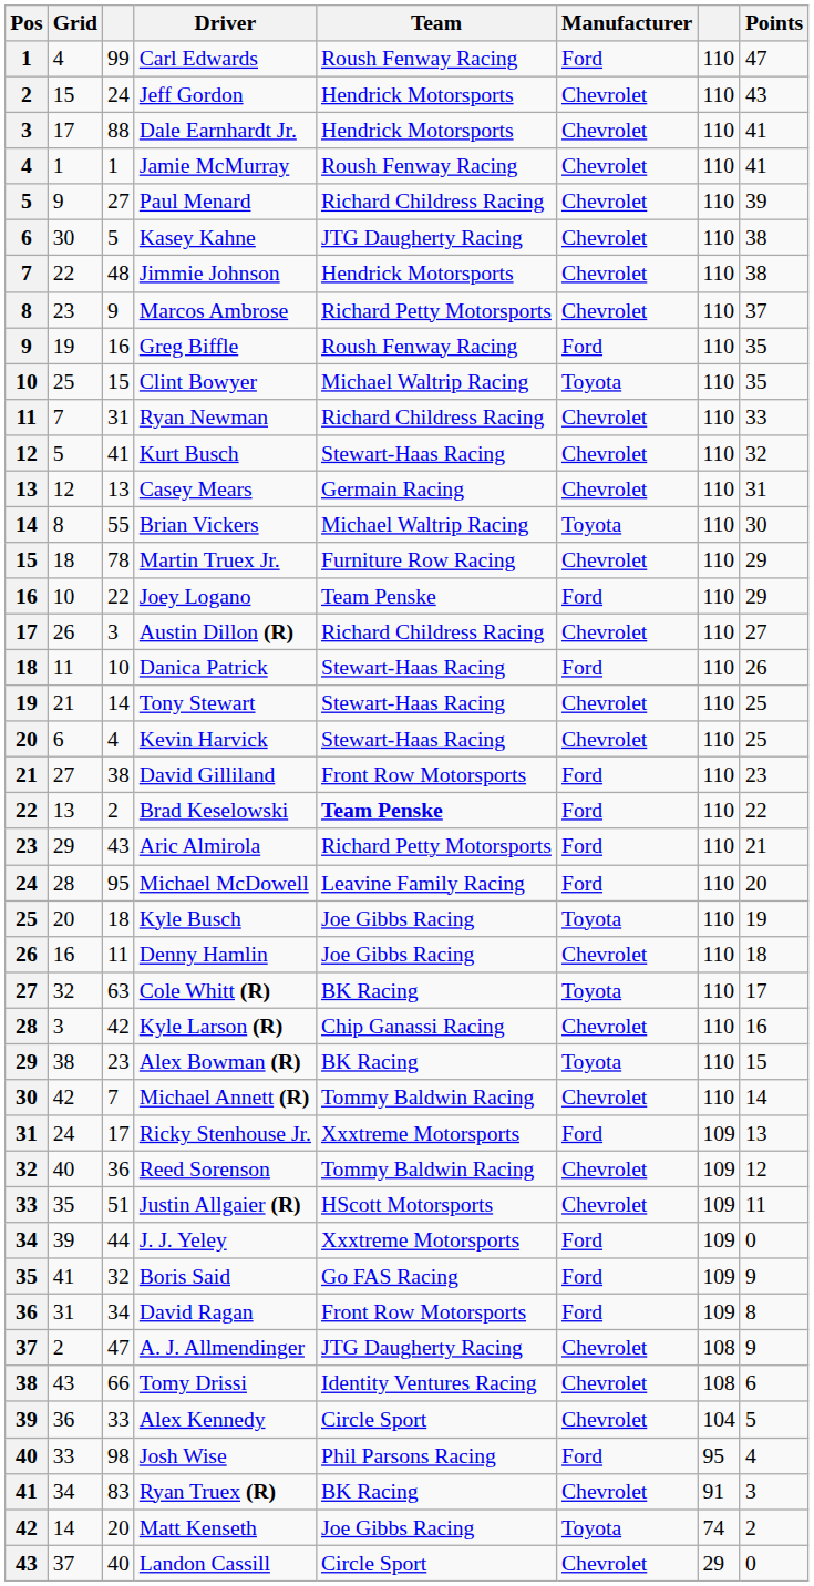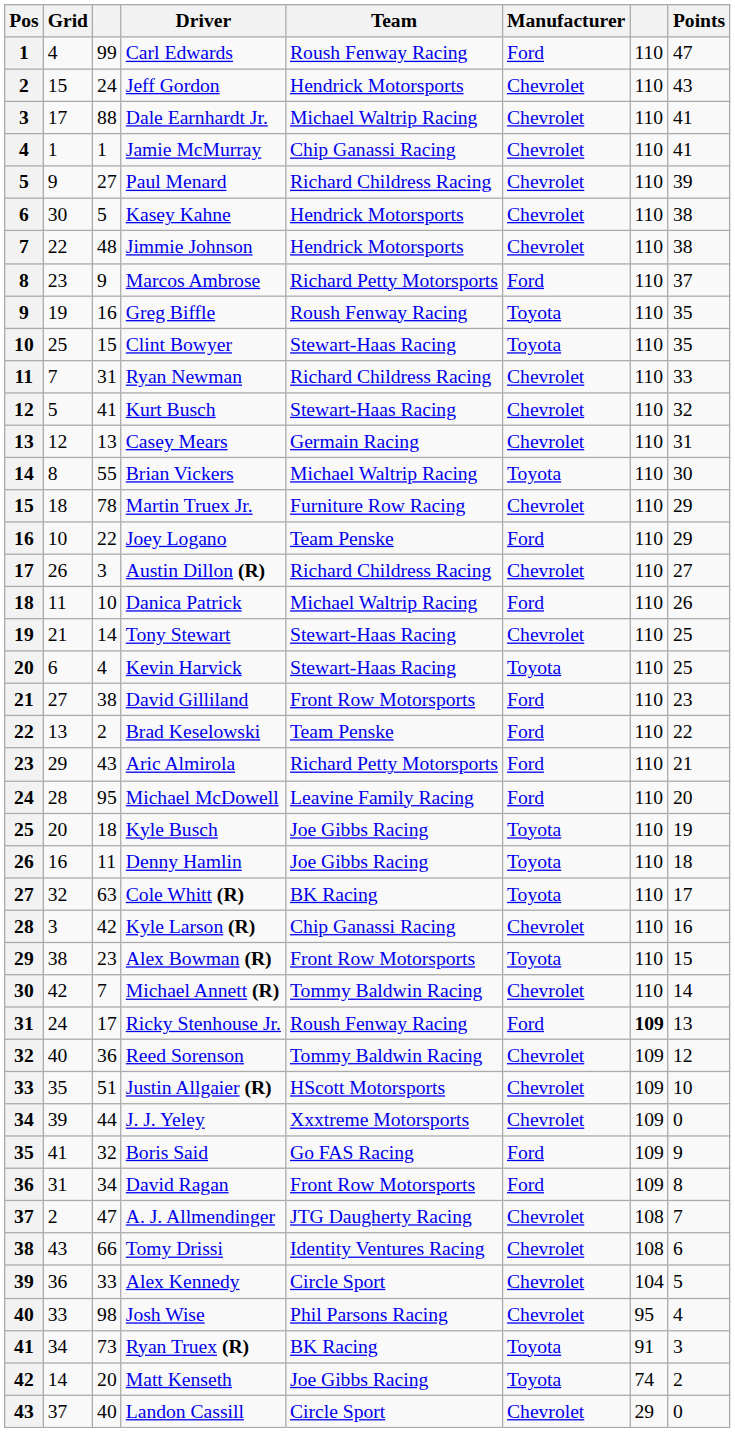Dale Earnhardt Jr. | Team: Hendrick Motorsports -> Michael Waltrip Racing
Jamie McMurray | Team: Roush Fenway Racing -> Chip Ganassi Racing
Kasey Kahne | Team: JTG Daugherty Racing -> Hendrick Motorsports
Marcos Ambrose | Manufacturer: Chevrolet -> Ford
Greg Biffle | Manufacturer: Ford -> Toyota
Clint Bowyer | Team: Michael Waltrip Racing -> Stewart-Haas Racing
Danica Patrick | Team: Stewart-Haas Racing -> Michael Waltrip Racing
Kevin Harvick | Manufacturer: Chevrolet -> Toyota
Brad Keselowski | Team: bold -> normal
Denny Hamlin | Manufacturer: Chevrolet -> Toyota
Alex Bowman (R) | Team: BK Racing -> Front Row Motorsports
Ricky Stenhouse Jr. | Team: Xxxtreme Motorsports -> Roush Fenway Racing
Ricky Stenhouse Jr. | column 7: normal -> bold
Justin Allgaier (R) | Points: 11 -> 10
J. J. Yeley | Manufacturer: Ford -> Chevrolet
A. J. Allmendinger | Points: 9 -> 7
Josh Wise | Manufacturer: Ford -> Chevrolet
Ryan Truex (R) | column 3: 83 -> 73
Ryan Truex (R) | Manufacturer: Chevrolet -> Toyota
